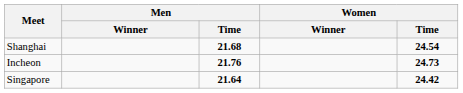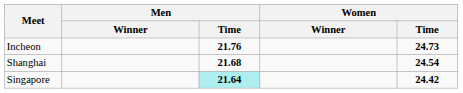rows swapped: Shanghai <-> Incheon
Singapore | Men / Time: no background -> paleturquoise background
